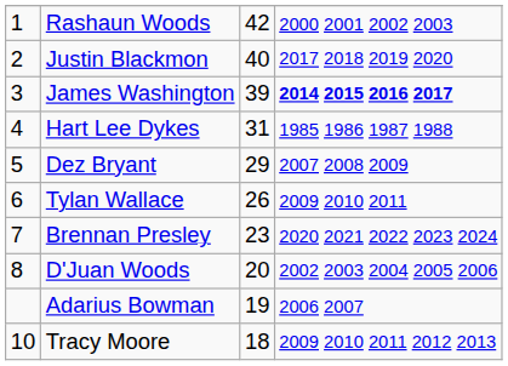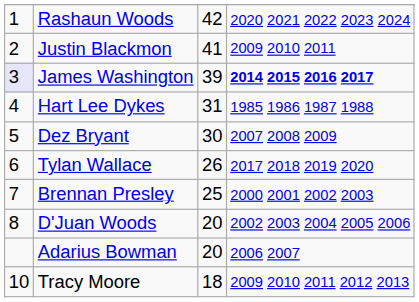Rashaun Woods | column 4: 2000 2001 2002 2003 -> 2020 2021 2022 2023 2024
Justin Blackmon | column 3: 40 -> 41
Justin Blackmon | column 4: 2017 2018 2019 2020 -> 2009 2010 2011
James Washington | column 1: no background -> lavender background
Dez Bryant | column 3: 29 -> 30
Tylan Wallace | column 4: 2009 2010 2011 -> 2017 2018 2019 2020
Brennan Presley | column 3: 23 -> 25
Brennan Presley | column 4: 2020 2021 2022 2023 2024 -> 2000 2001 2002 2003
Adarius Bowman | column 3: 19 -> 20
